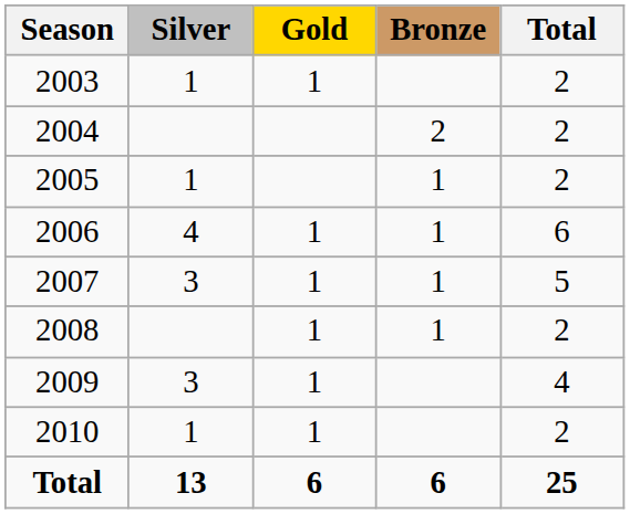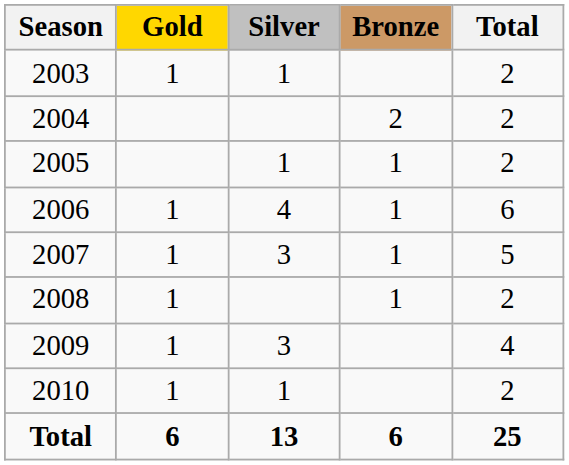columns swapped: Gold <-> Silver
